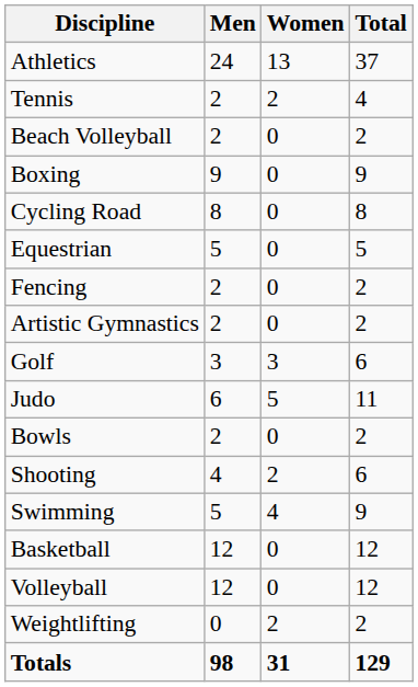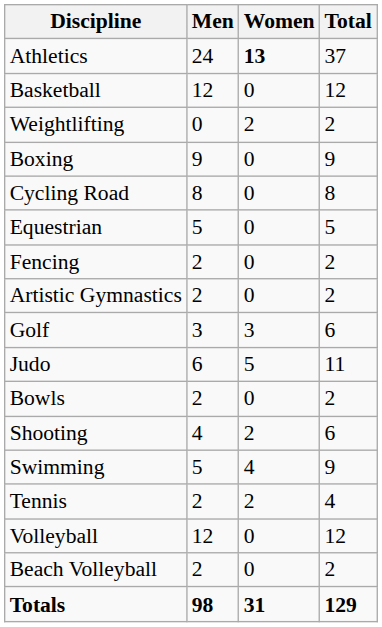Athletics | Women: normal -> bold
rows swapped: Basketball <-> Tennis
rows swapped: Beach Volleyball <-> Weightlifting
